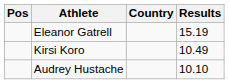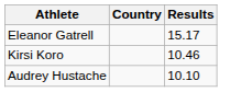- column: Pos
Eleanor Gatrell | Results: 15.19 -> 15.17
Kirsi Koro | Results: 10.49 -> 10.46
